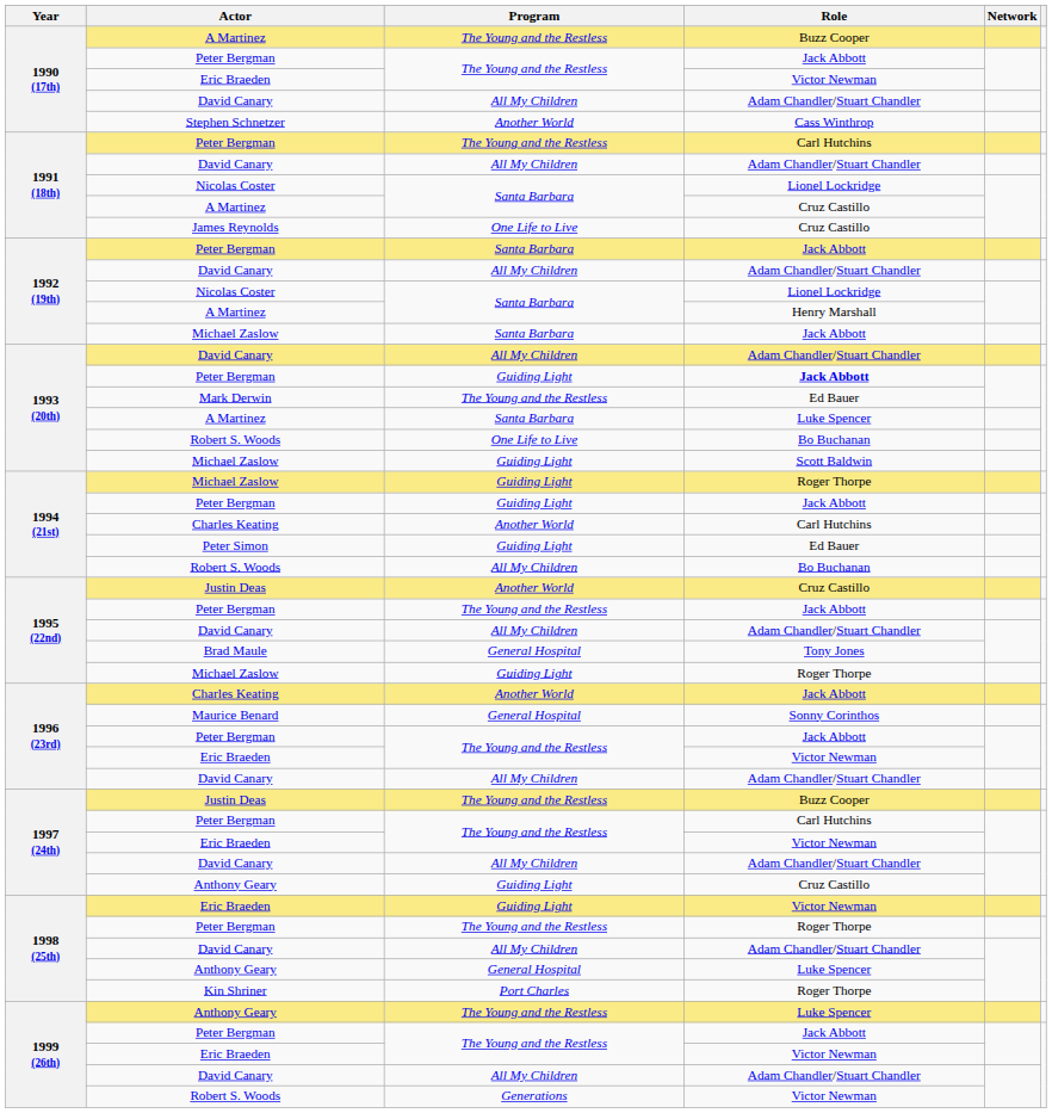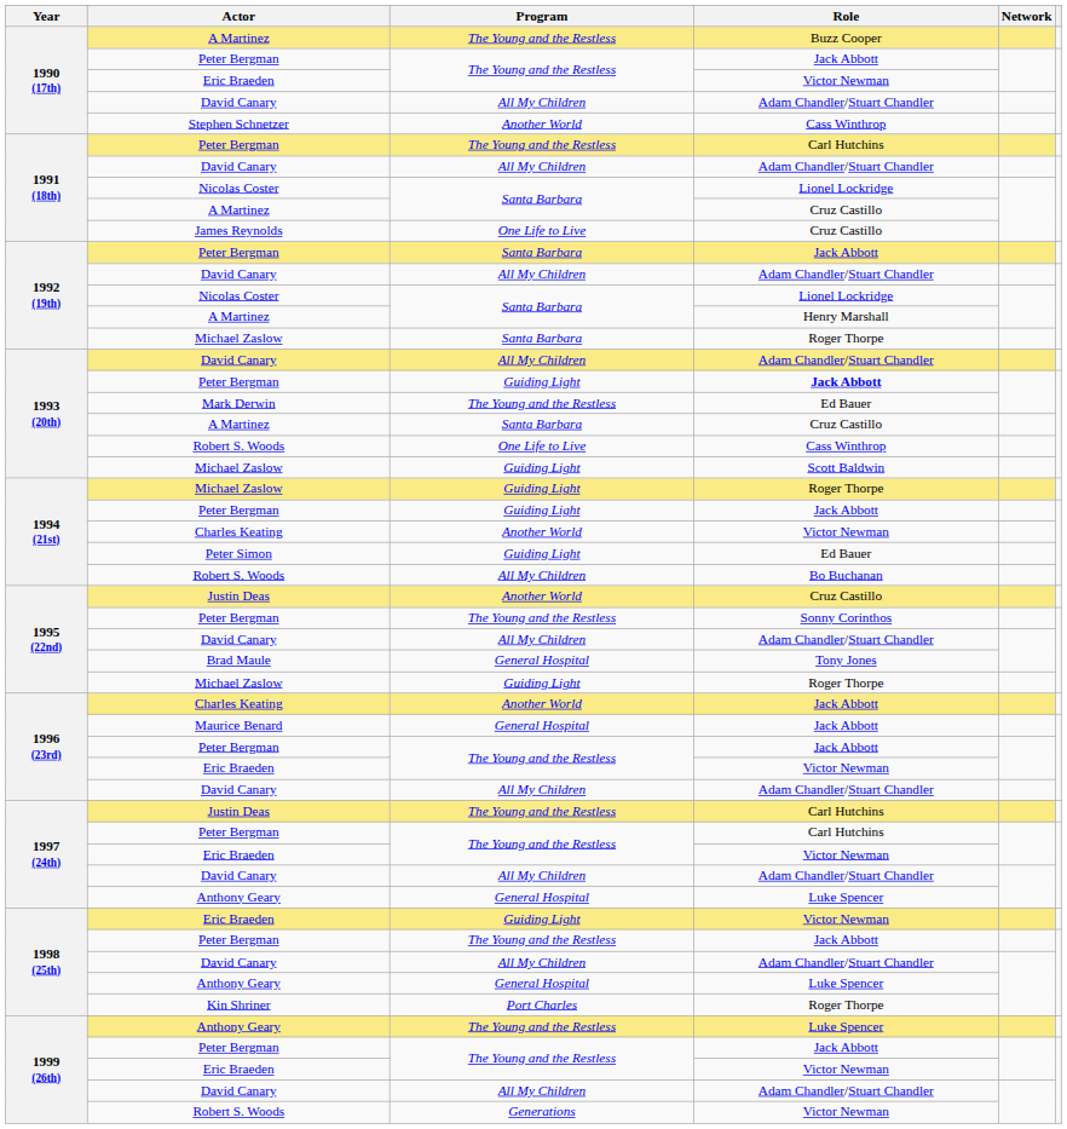1992 (19th) / Michael Zaslow | Role: Jack Abbott -> Roger Thorpe
1993 (20th) / A Martinez | Role: Luke Spencer -> Cruz Castillo
1993 (20th) / Robert S. Woods | Role: Bo Buchanan -> Cass Winthrop
1994 (21st) / Charles Keating | Role: Carl Hutchins -> Victor Newman
1995 (22nd) / Peter Bergman | Role: Jack Abbott -> Sonny Corinthos
Maurice Benard | Role: Sonny Corinthos -> Jack Abbott
1997 (24th) / Justin Deas | Role: Buzz Cooper -> Carl Hutchins
1997 (24th) / Anthony Geary | Program: Guiding Light -> General Hospital
1997 (24th) / Anthony Geary | Role: Cruz Castillo -> Luke Spencer
1998 (25th) / Peter Bergman | Role: Roger Thorpe -> Jack Abbott
